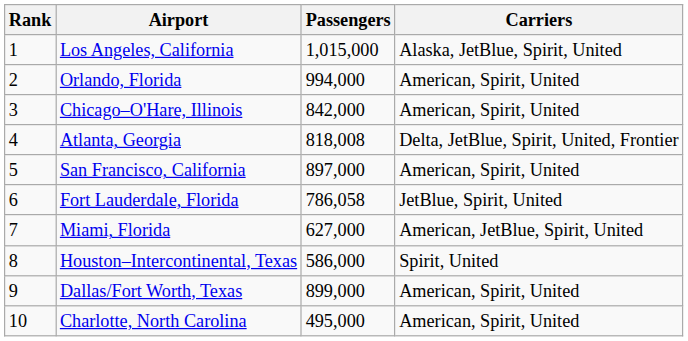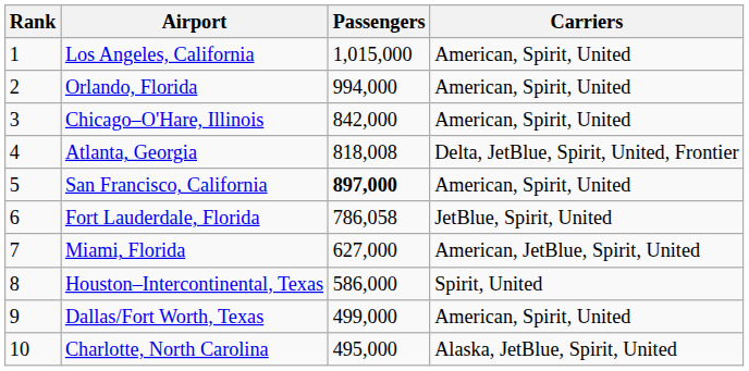Los Angeles, California | Carriers: Alaska, JetBlue, Spirit, United -> American, Spirit, United
San Francisco, California | Passengers: normal -> bold
Dallas/Fort Worth, Texas | Passengers: 899,000 -> 499,000
Charlotte, North Carolina | Carriers: American, Spirit, United -> Alaska, JetBlue, Spirit, United
